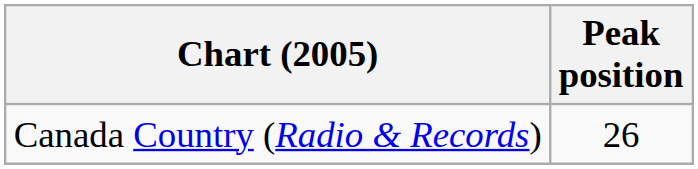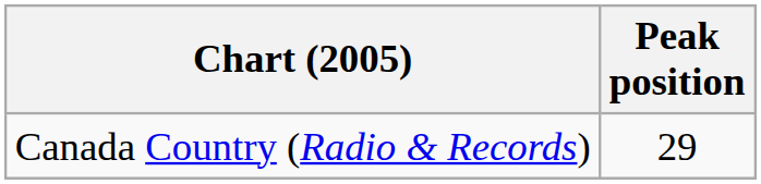Canada Country (Radio & Records) | Peak position: 26 -> 29
